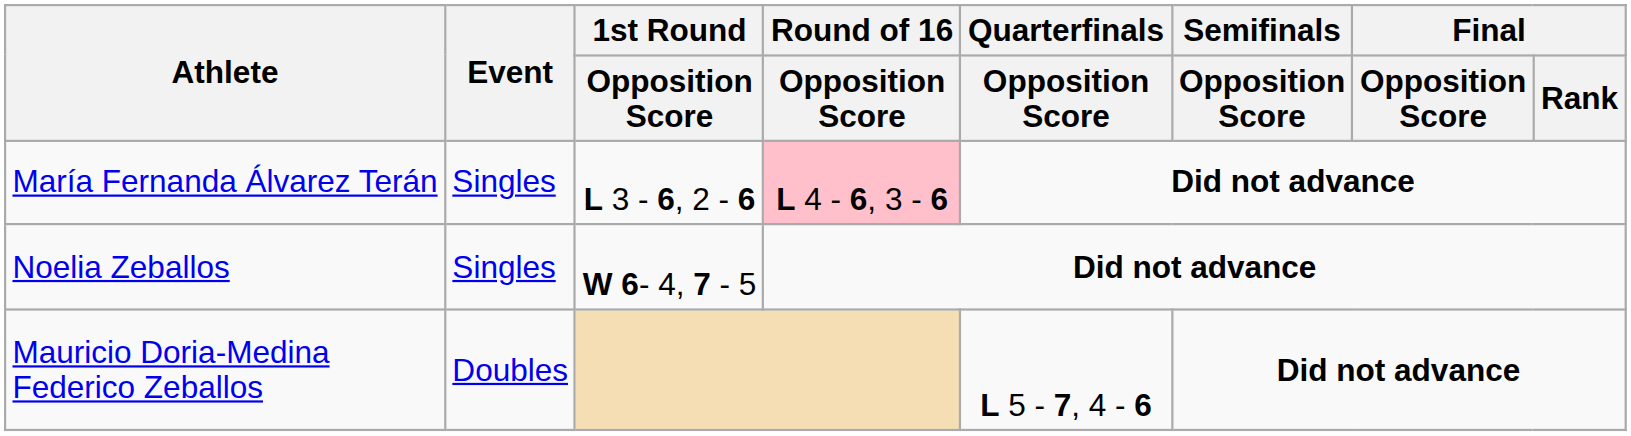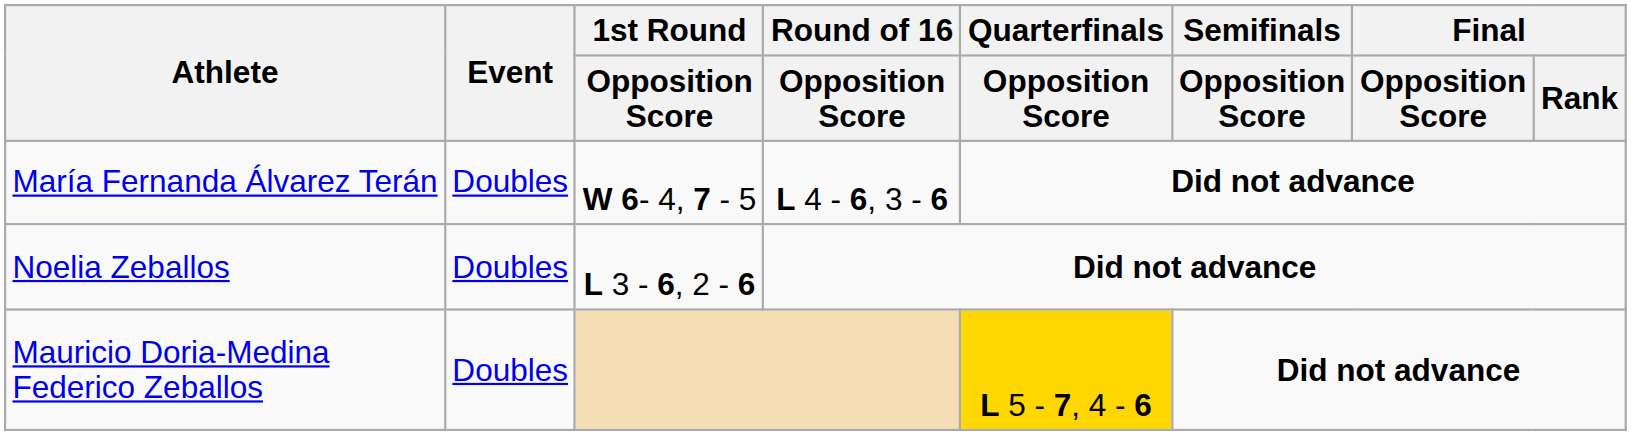María Fernanda Álvarez Terán | Event: Singles -> Doubles
María Fernanda Álvarez Terán | 1st Round / Opposition Score: L 3 - 6, 2 - 6 -> W 6- 4, 7 - 5
María Fernanda Álvarez Terán | Round of 16 / Opposition Score: pink background -> no background
Noelia Zeballos | Event: Singles -> Doubles
Noelia Zeballos | 1st Round / Opposition Score: W 6- 4, 7 - 5 -> L 3 - 6, 2 - 6
Mauricio Doria-Medina Federico Zeballos | Quarterfinals / Opposition Score: no background -> gold background
